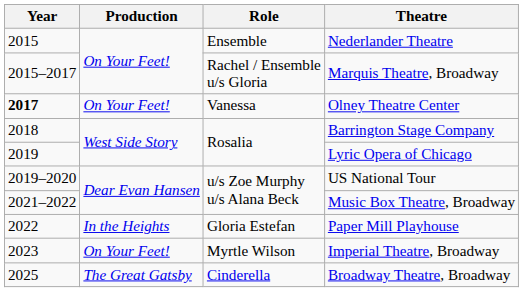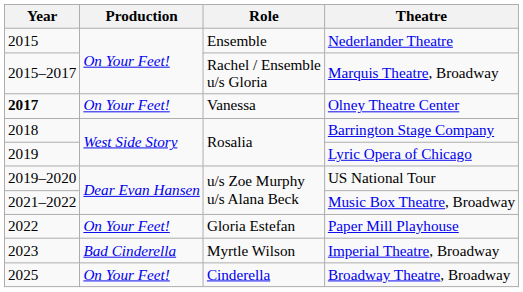Paper Mill Playhouse | Production: In the Heights -> On Your Feet!
Imperial Theatre, Broadway | Production: On Your Feet! -> Bad Cinderella
Broadway Theatre, Broadway | Production: The Great Gatsby -> On Your Feet!
